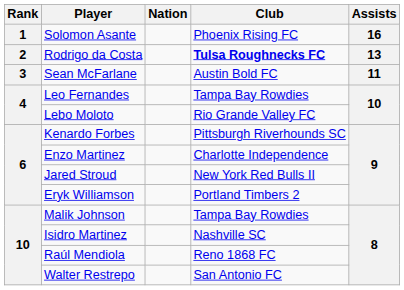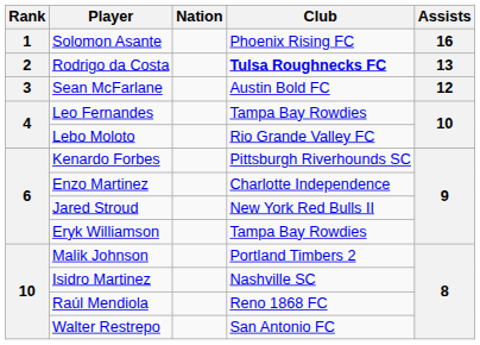Sean McFarlane | Assists: 11 -> 12
Eryk Williamson | Club: Portland Timbers 2 -> Tampa Bay Rowdies
Malik Johnson | Club: Tampa Bay Rowdies -> Portland Timbers 2
